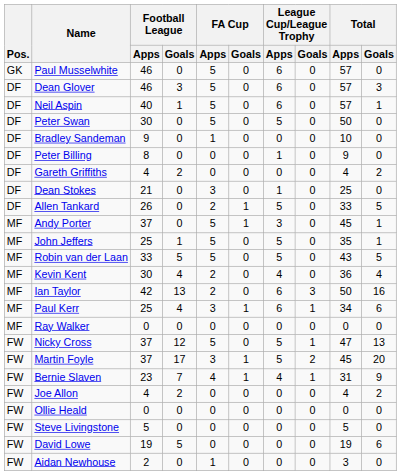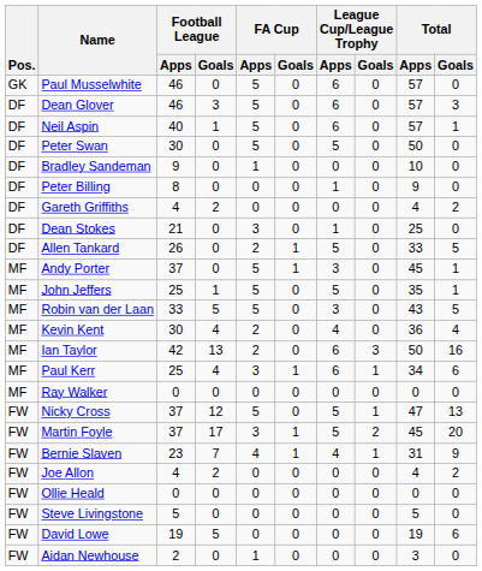Robin van der Laan | League Cup/League Trophy / Apps: 5 -> 3
